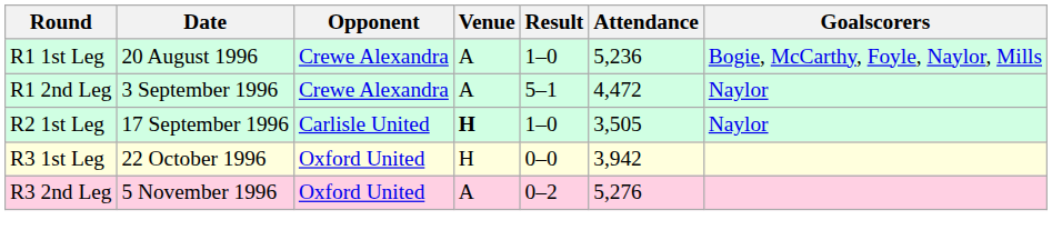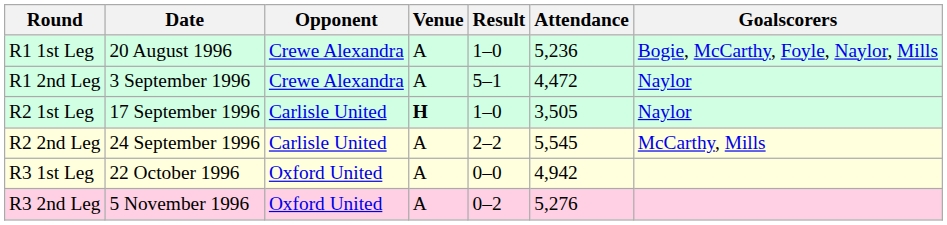+ row: R2 2nd Leg | 24 September 1996 | Carlisle United | A | 2–2 | 5,545 | McCarthy, Mills
R3 1st Leg | Venue: H -> A
R3 1st Leg | Attendance: 3,942 -> 4,942
